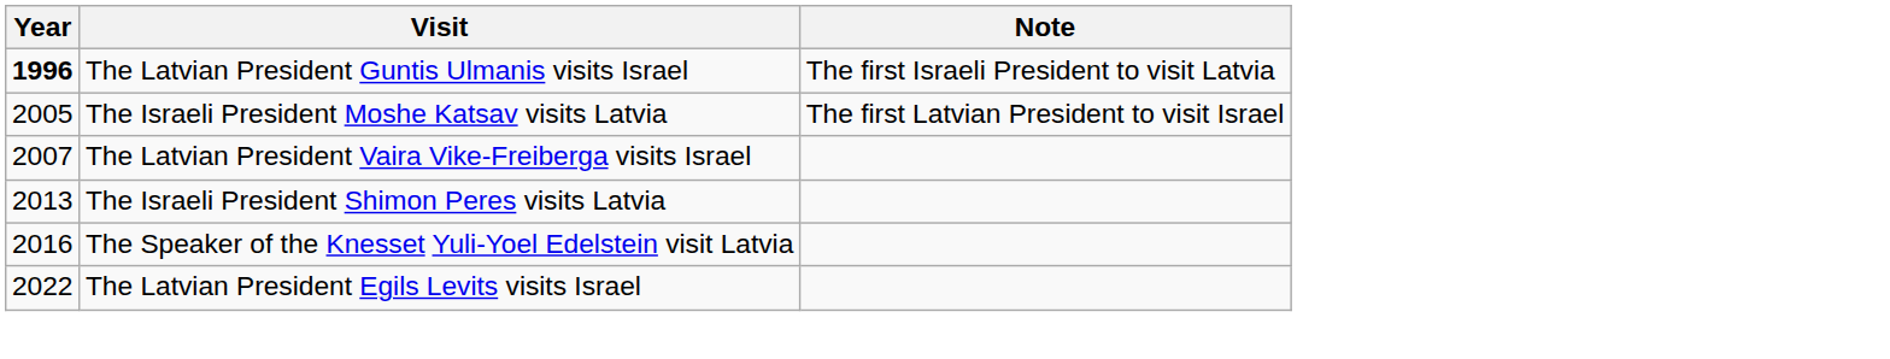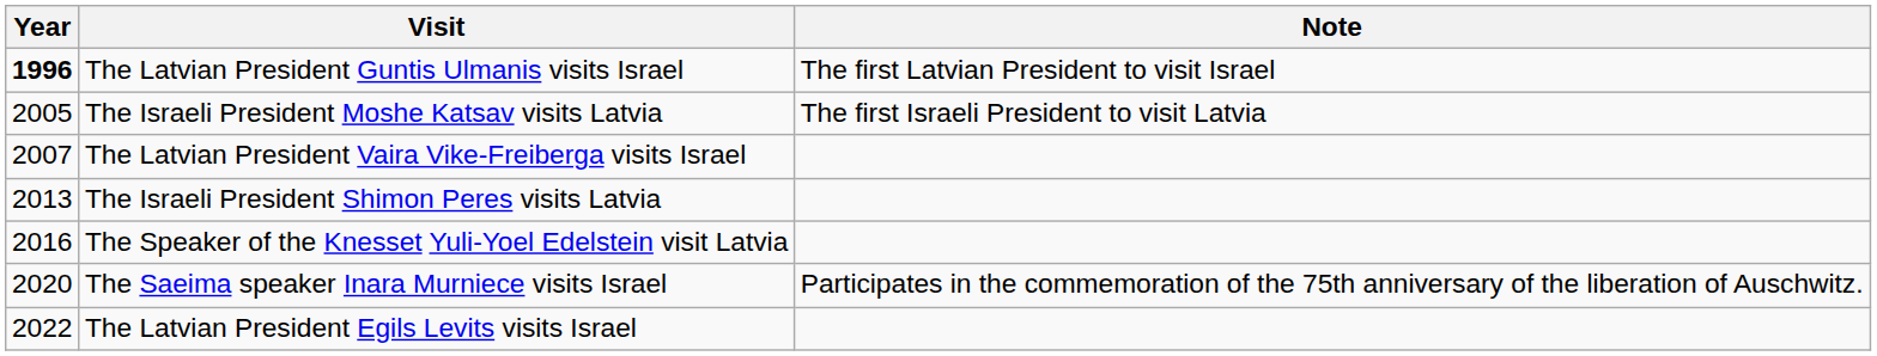The Latvian President Guntis Ulmanis visits Israel | Note: The first Israeli President to visit Latvia -> The first Latvian President to visit Israel
The Israeli President Moshe Katsav visits Latvia | Note: The first Latvian President to visit Israel -> The first Israeli President to visit Latvia
+ row: 2020 | The Saeima speaker Inara Murniece visits Israel | Participates in the commemoration of the 75th anniversary of the liberation of Auschwitz.
